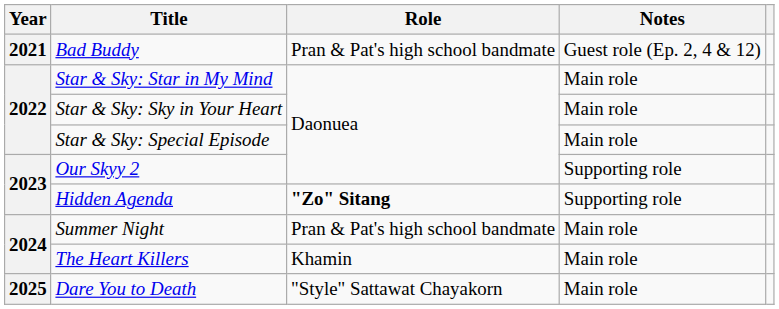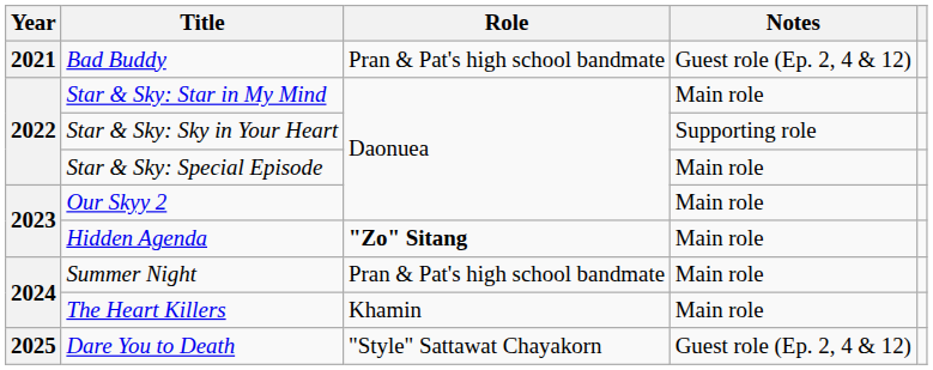Star & Sky: Sky in Your Heart | Notes: Main role -> Supporting role
Our Skyy 2 | Notes: Supporting role -> Main role
Hidden Agenda | Notes: Supporting role -> Main role
Dare You to Death | Notes: Main role -> Guest role (Ep. 2, 4 & 12)
